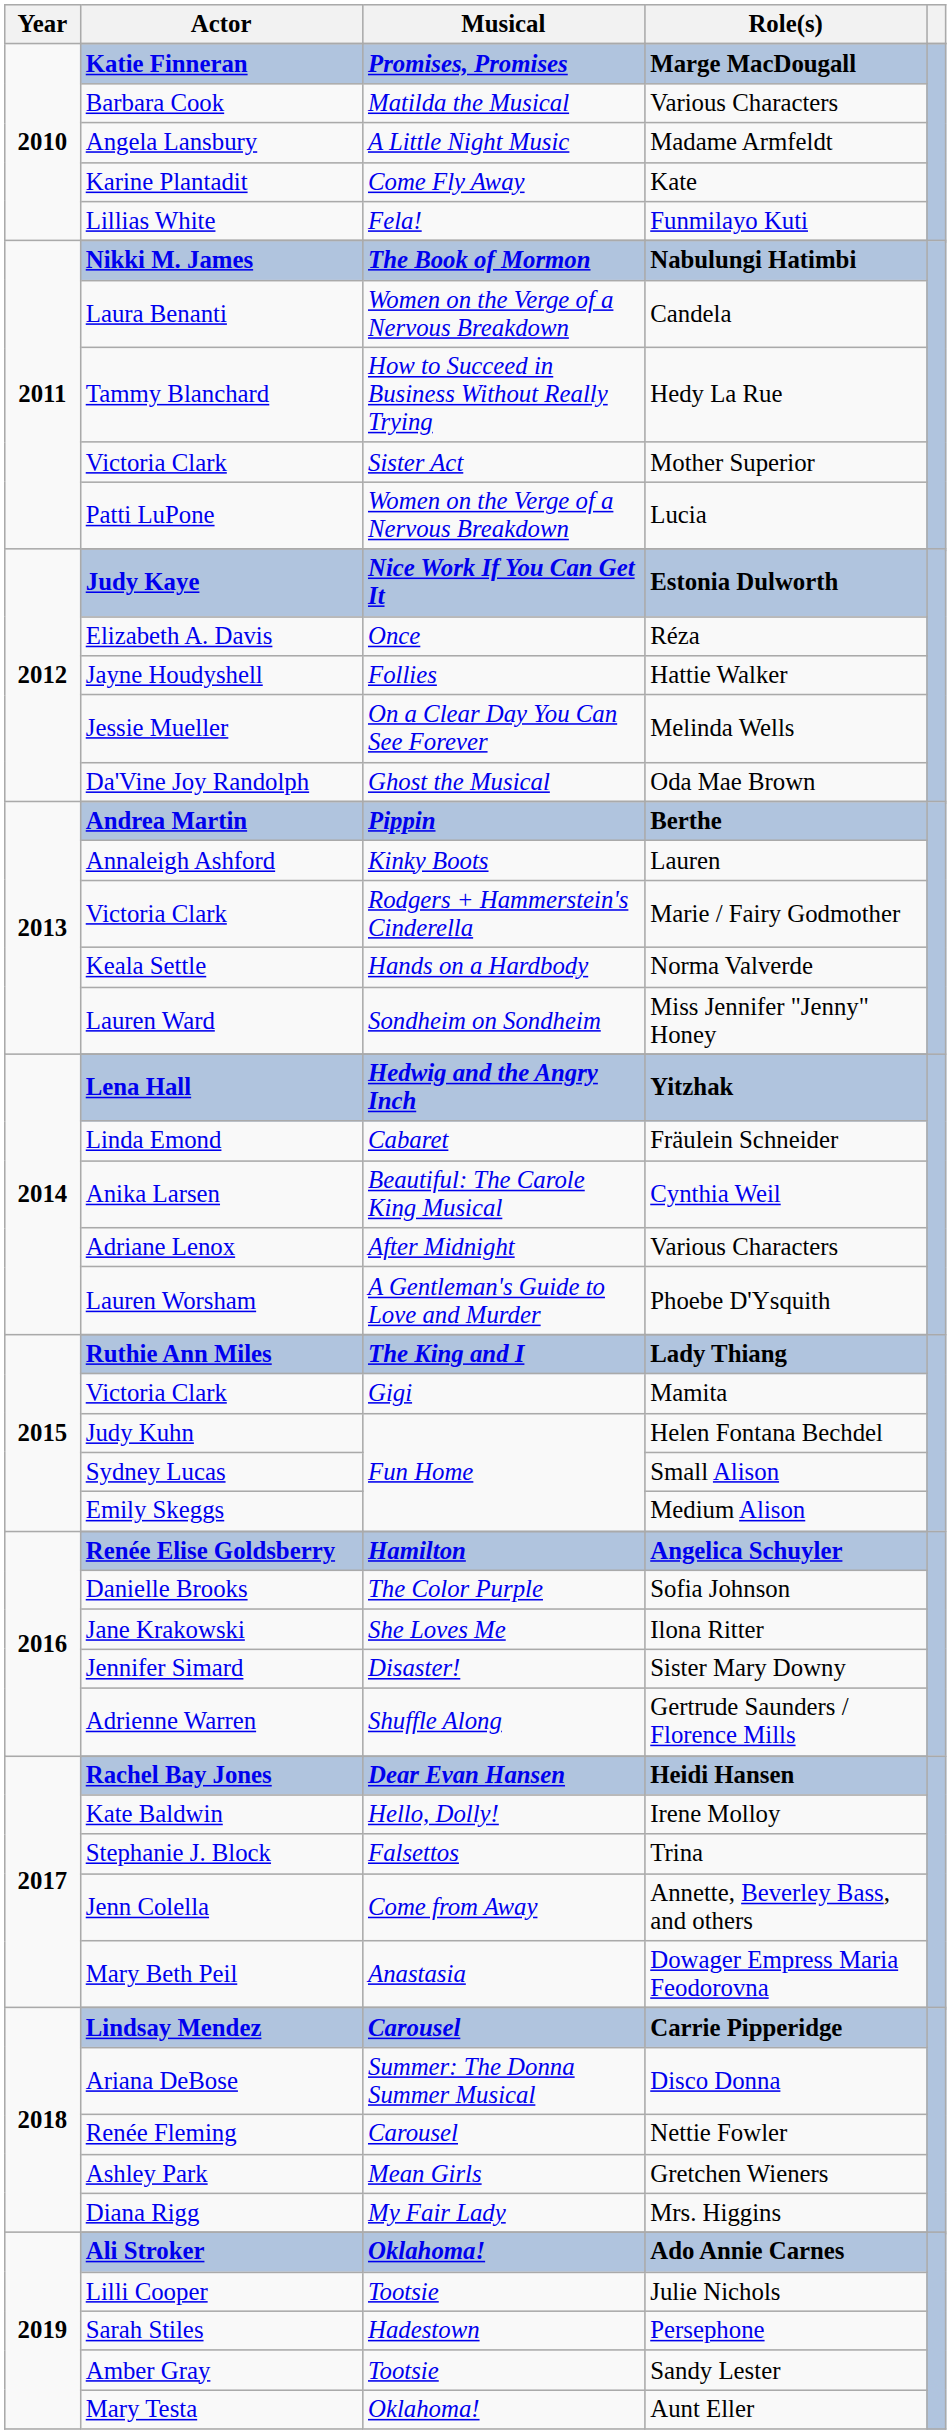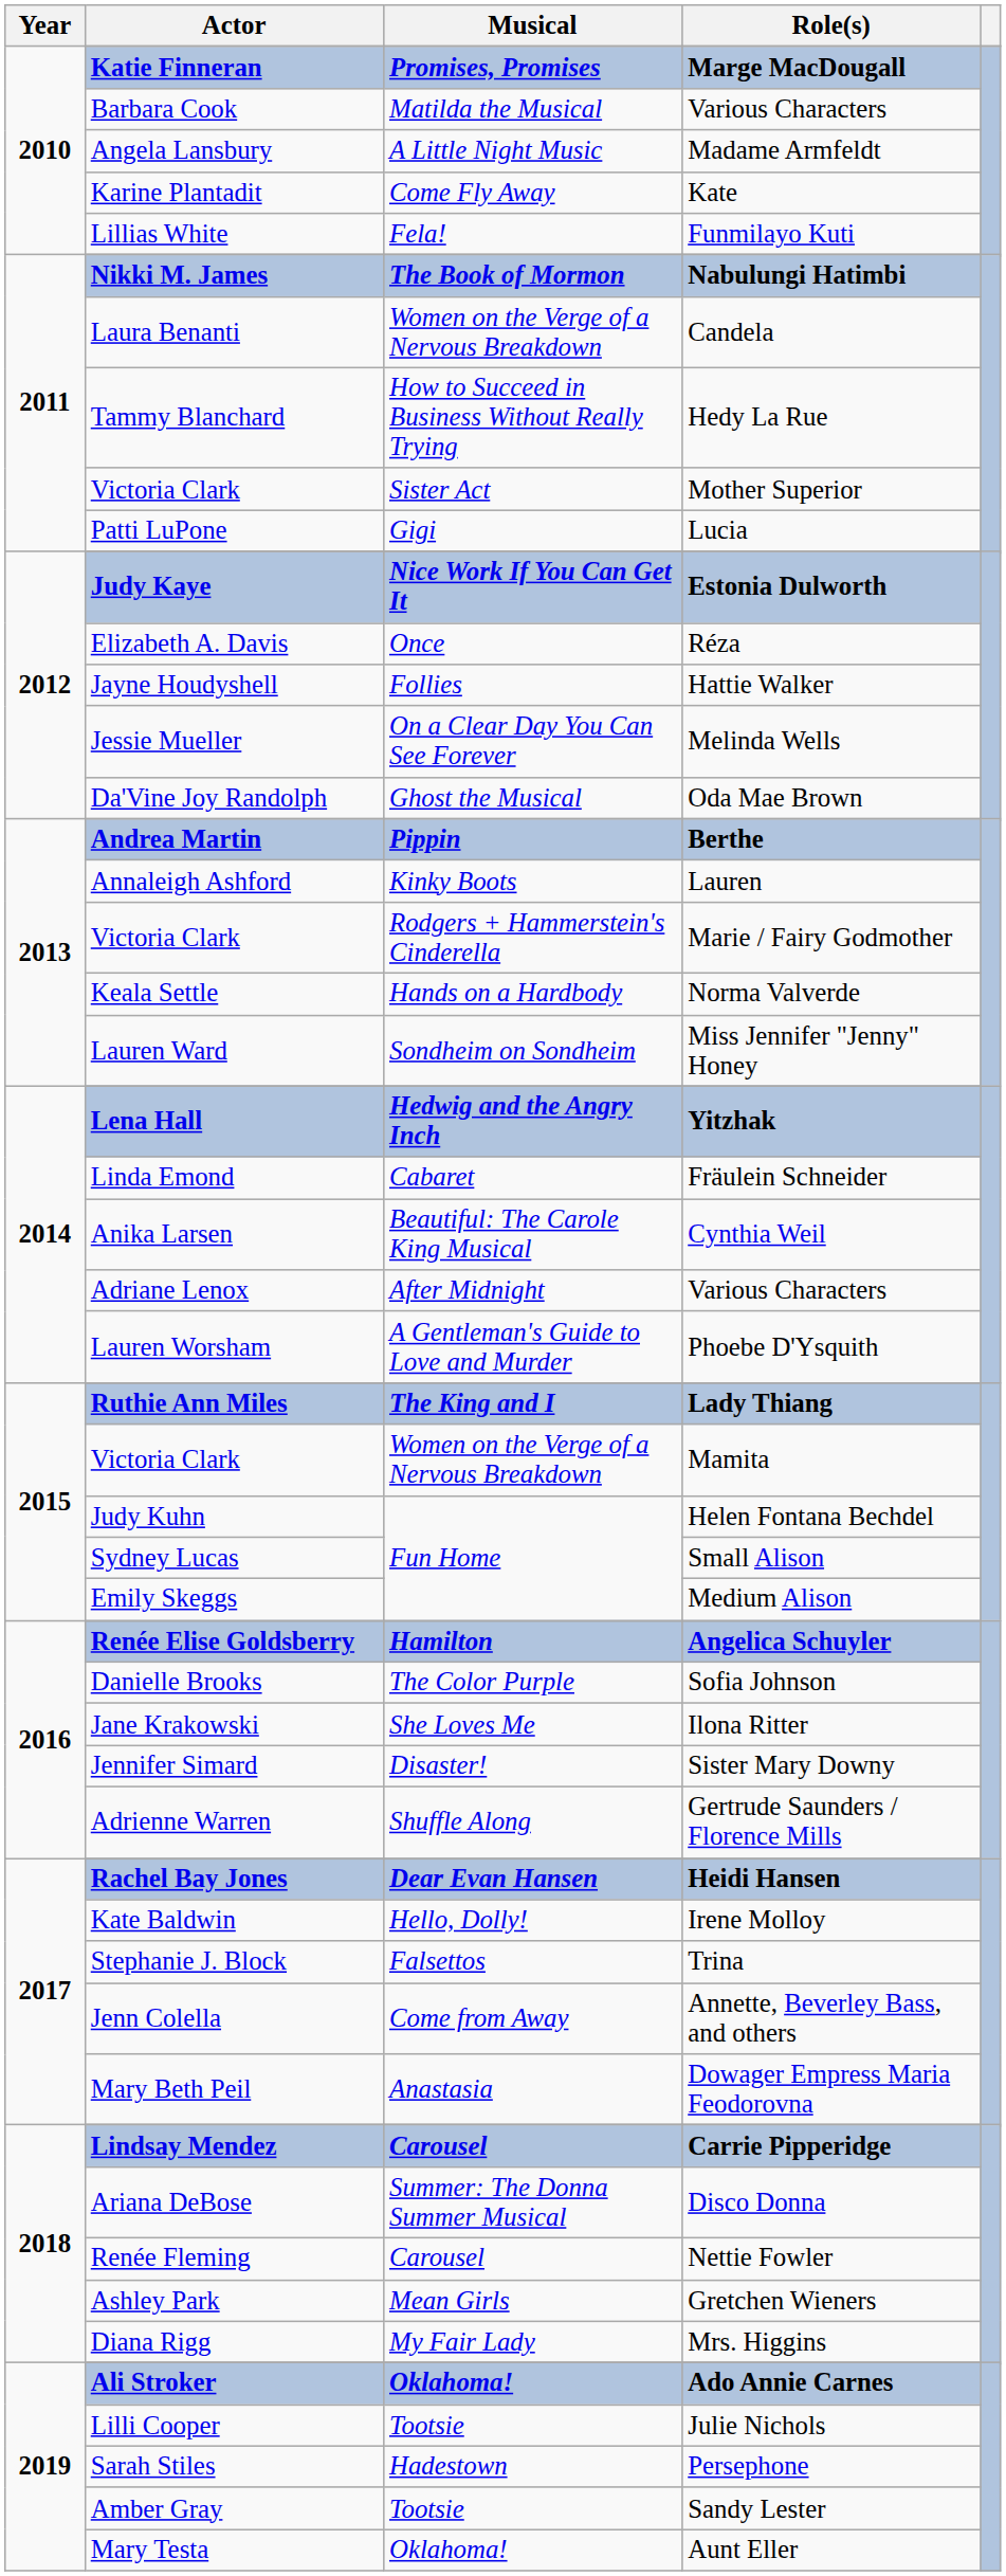Lucia | Musical: Women on the Verge of a Nervous Breakdown -> Gigi
Mamita | Musical: Gigi -> Women on the Verge of a Nervous Breakdown
